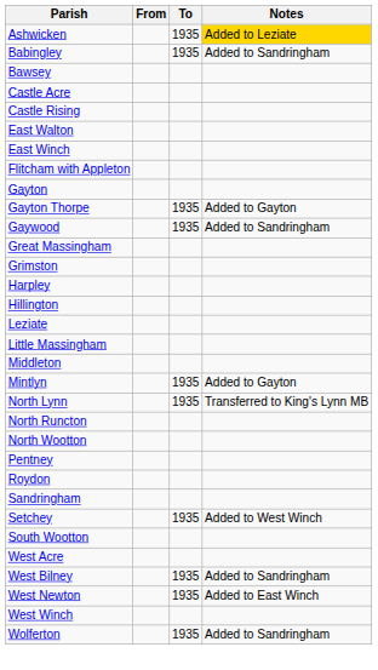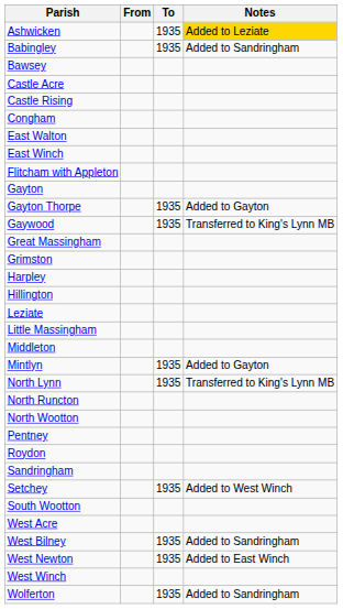+ row: Congham
Gaywood | Notes: Added to Sandringham -> Transferred to King's Lynn MB
